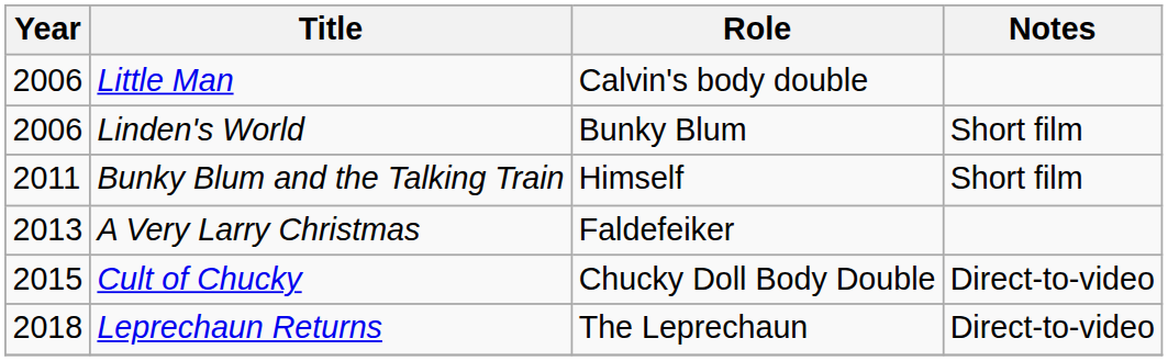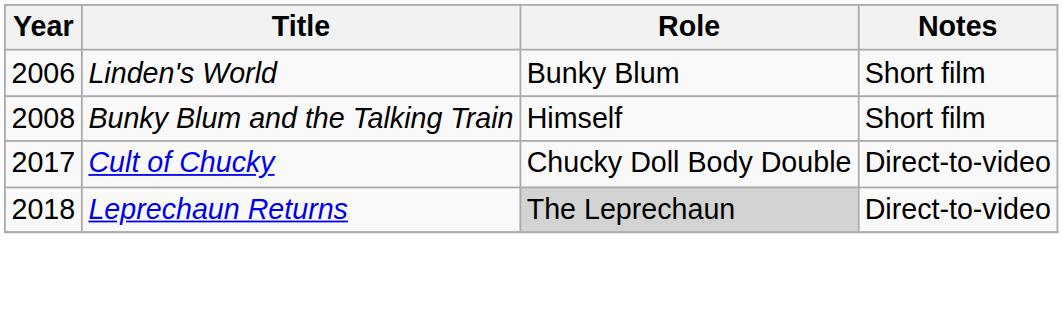- row: 2006 | Little Man | Calvin's body double
Bunky Blum and the Talking Train | Year: 2011 -> 2008
- row: 2013 | A Very Larry Christmas | Faldefeiker
Cult of Chucky | Year: 2015 -> 2017
Leprechaun Returns | Role: no background -> lightgrey background
